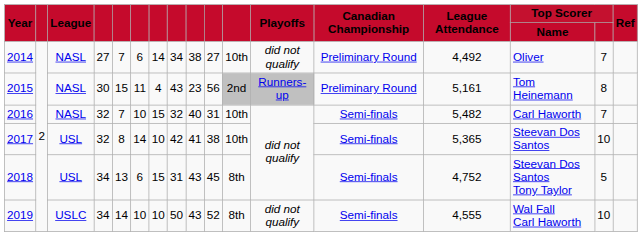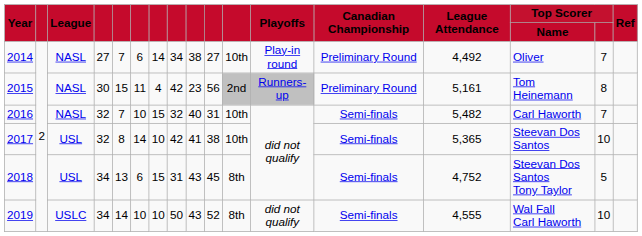2014 | Playoffs: did not qualify -> Play-in round
2015 | column 8: 43 -> 42
